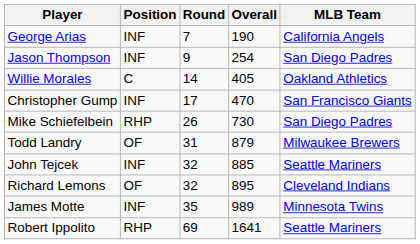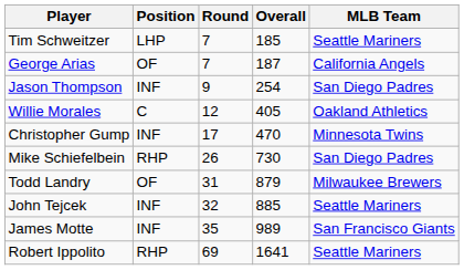+ row: Tim Schweitzer | LHP | 7 | 185 | Seattle Mariners
George Arias | Position: INF -> OF
George Arias | Overall: 190 -> 187
Willie Morales | Round: 14 -> 12
Christopher Gump | MLB Team: San Francisco Giants -> Minnesota Twins
- row: Richard Lemons | OF | 32 | 895 | Cleveland Indians
James Motte | MLB Team: Minnesota Twins -> San Francisco Giants
